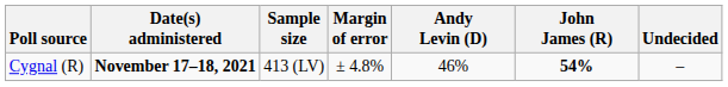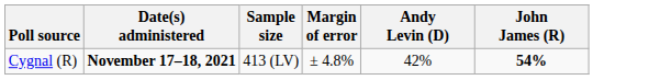- column: Undecided | –
Cygnal (R) | Andy Levin (D): 46% -> 42%
